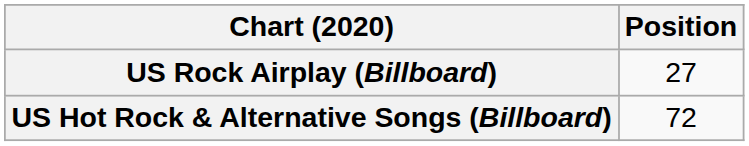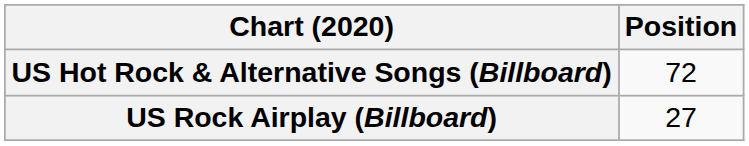rows swapped: US Rock Airplay (Billboard) <-> US Hot Rock & Alternative Songs (Billboard)
